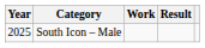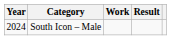South Icon – Male | Year: 2025 -> 2024
